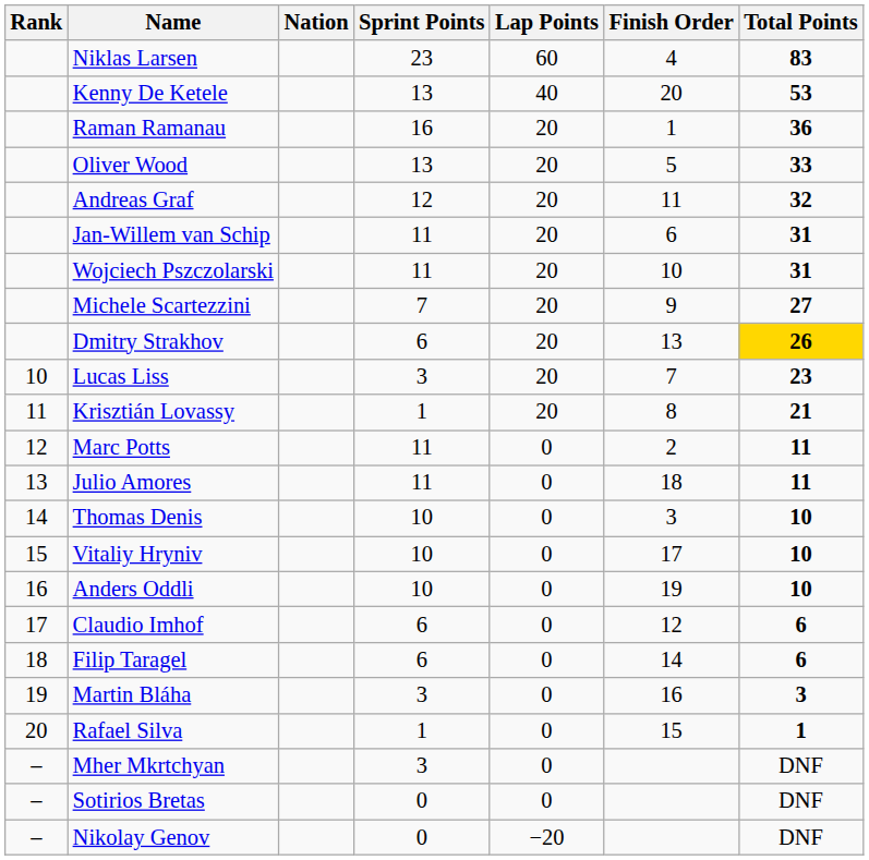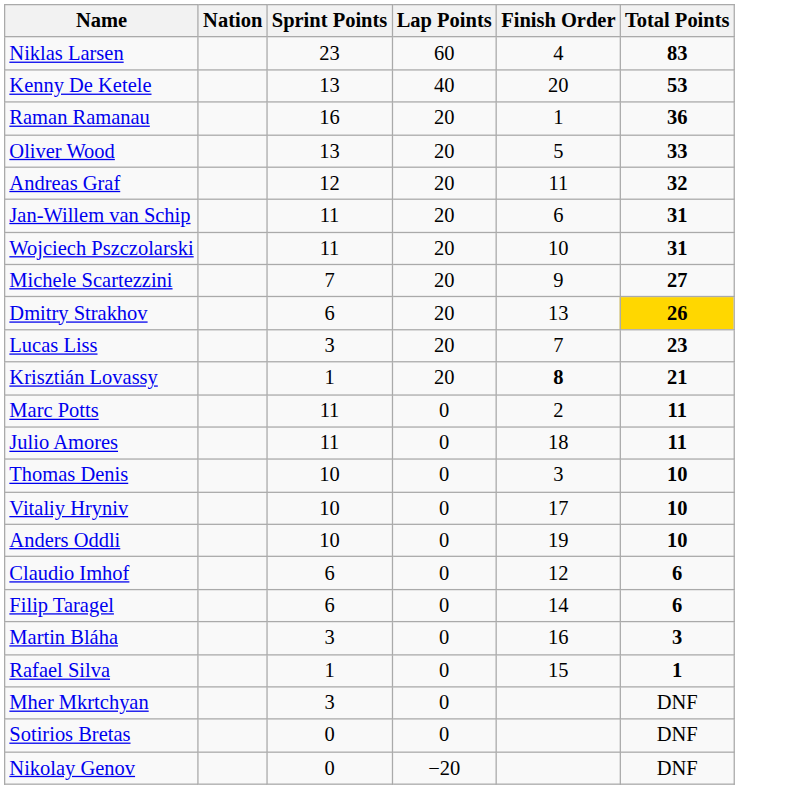- column: Rank | 10 | 11 | 12 | 13 | 14 | 15 | 16 | 17 | 18 | 19 | 20 | – | – | –
Krisztián Lovassy | Finish Order: normal -> bold
